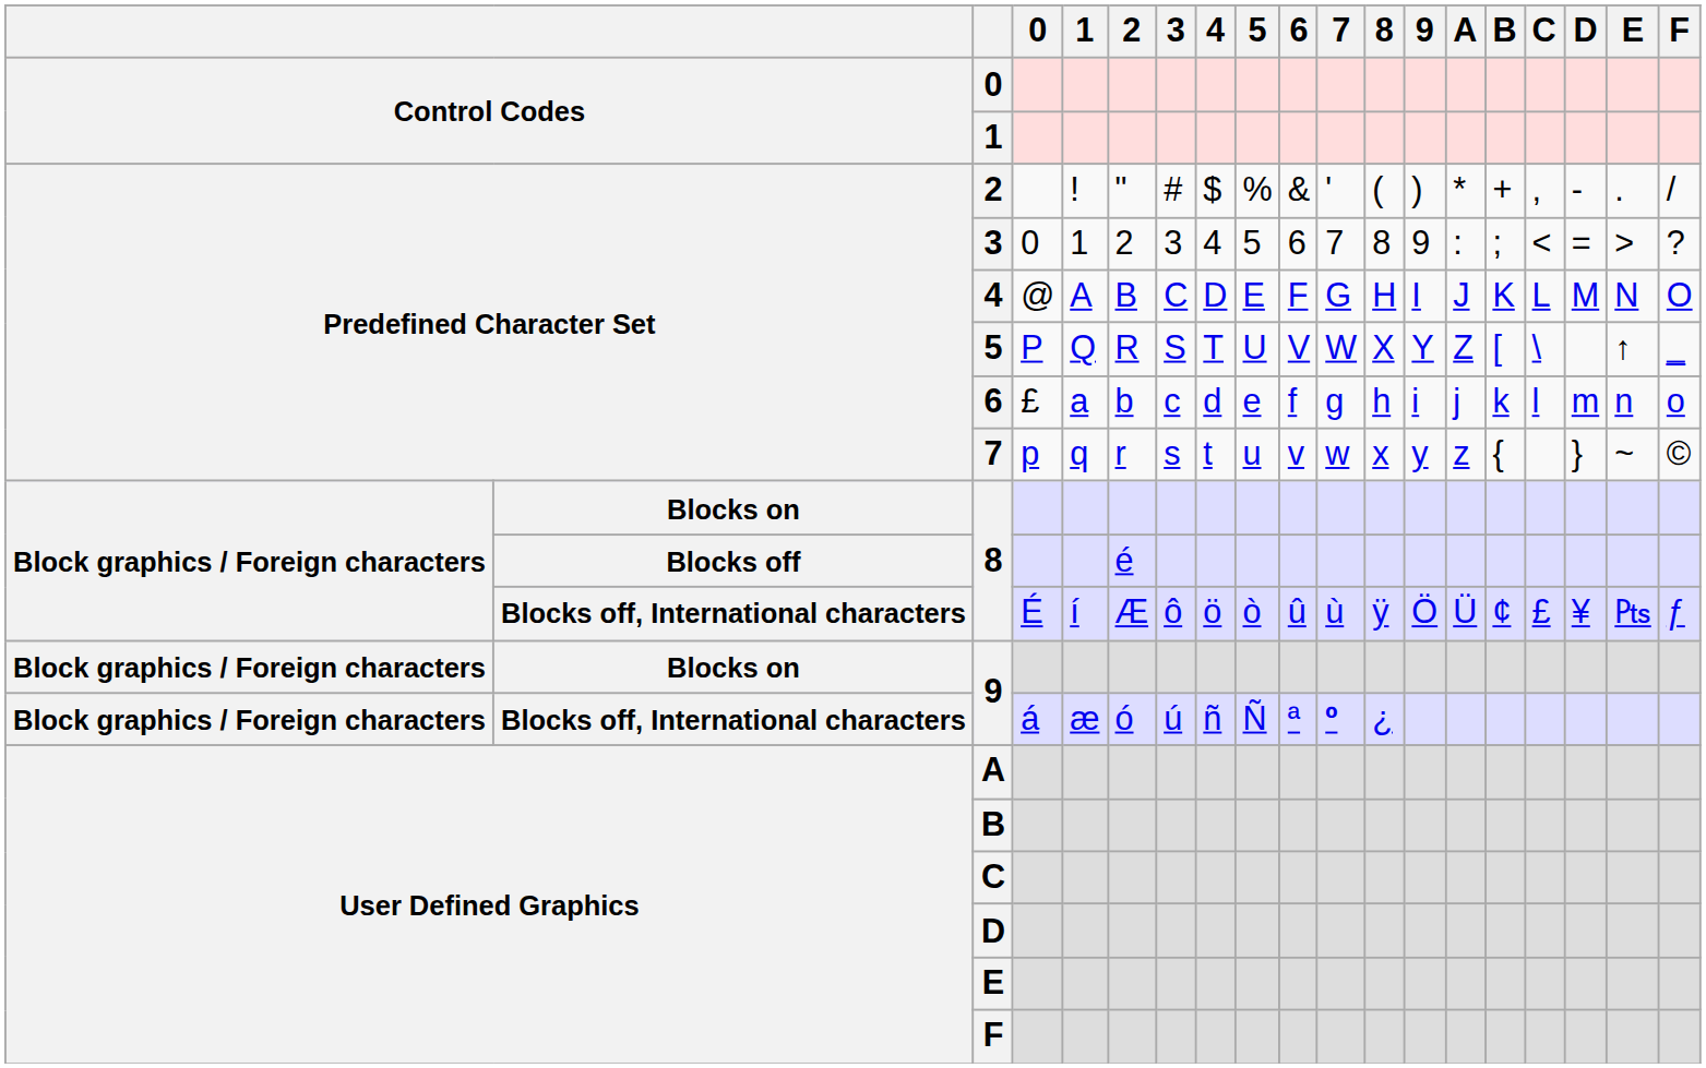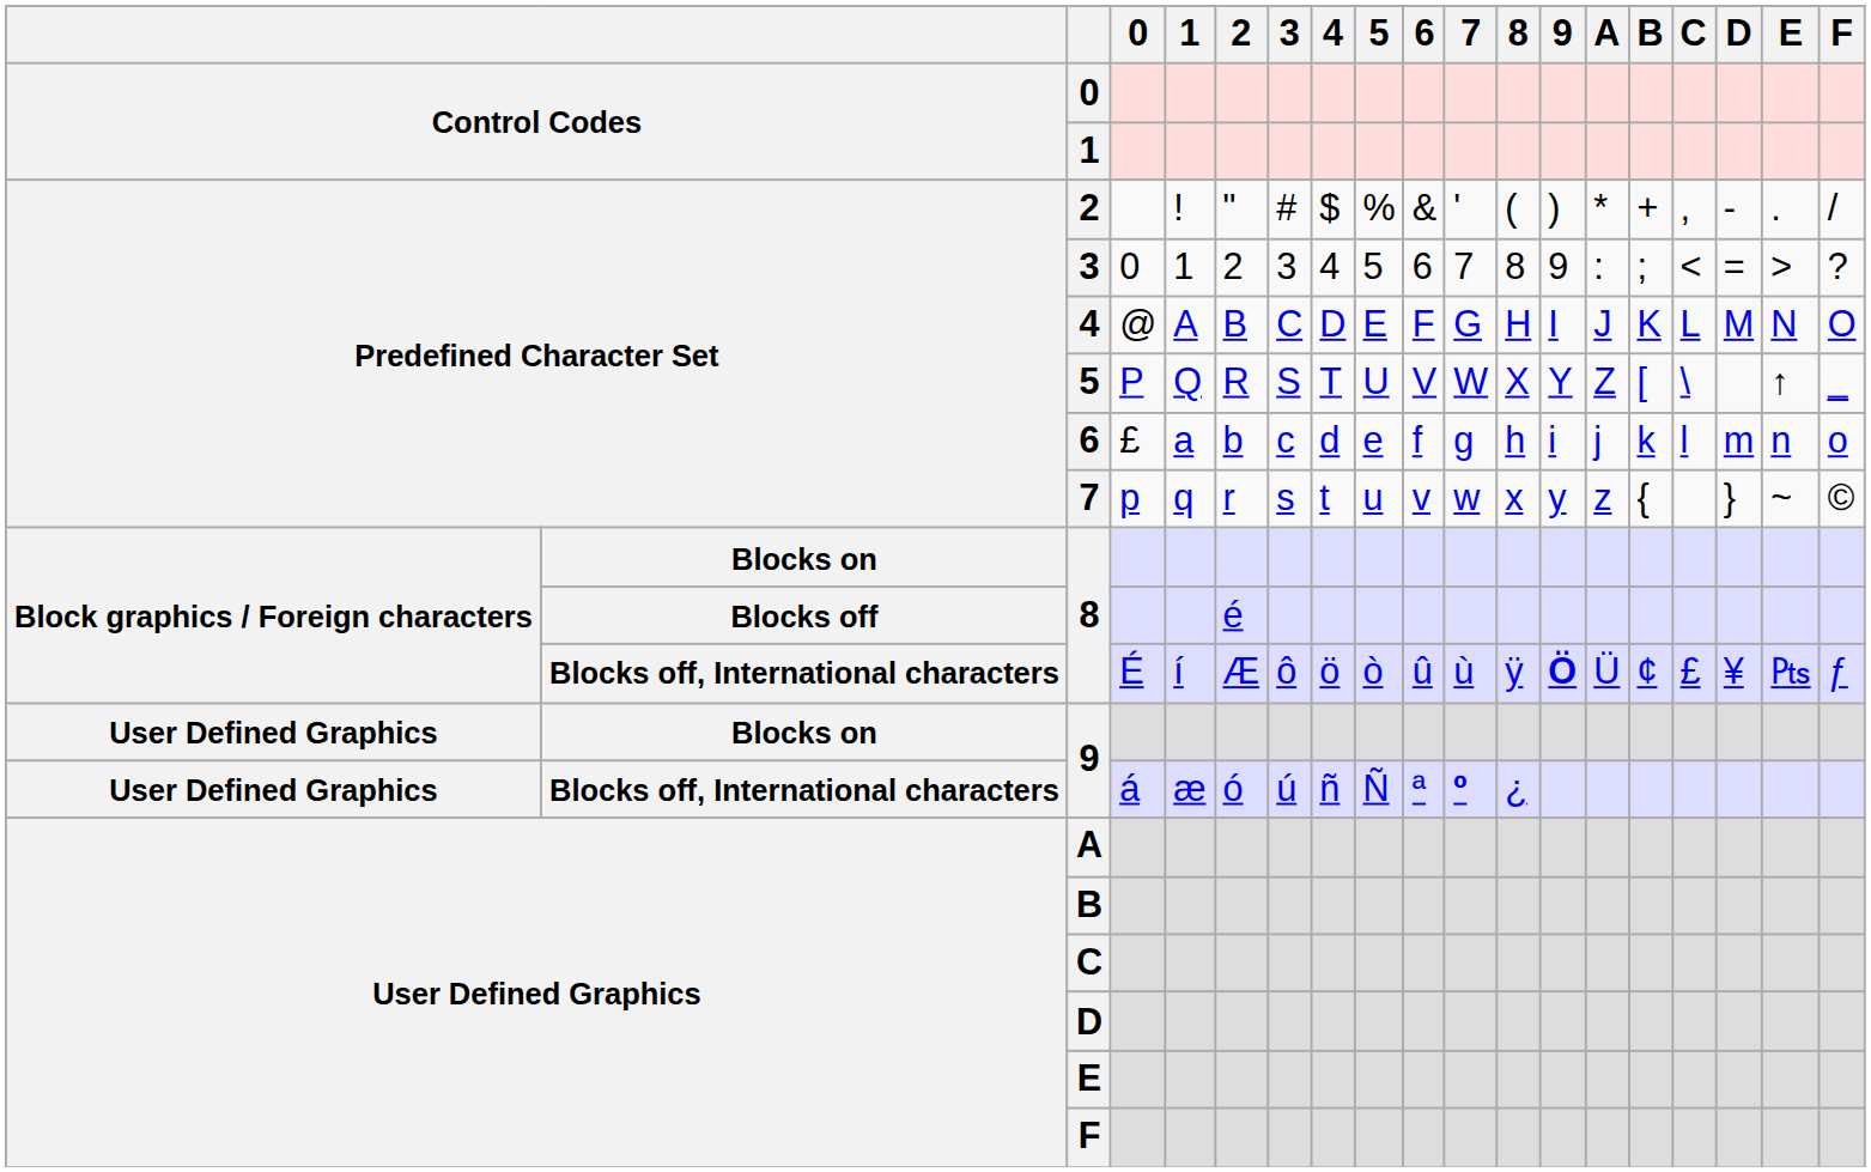Blocks off, International characters / 8 | 9: normal -> bold
Blocks on / 9 | column 1: Block graphics / Foreign characters -> User Defined Graphics
Blocks off, International characters / 9 | column 1: Block graphics / Foreign characters -> User Defined Graphics
